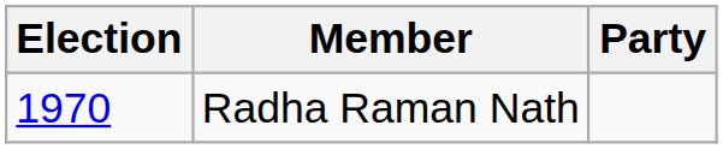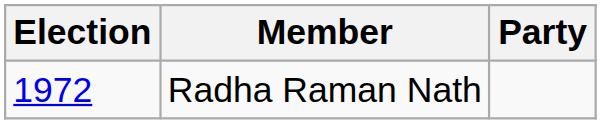Radha Raman Nath | Election: 1970 -> 1972
